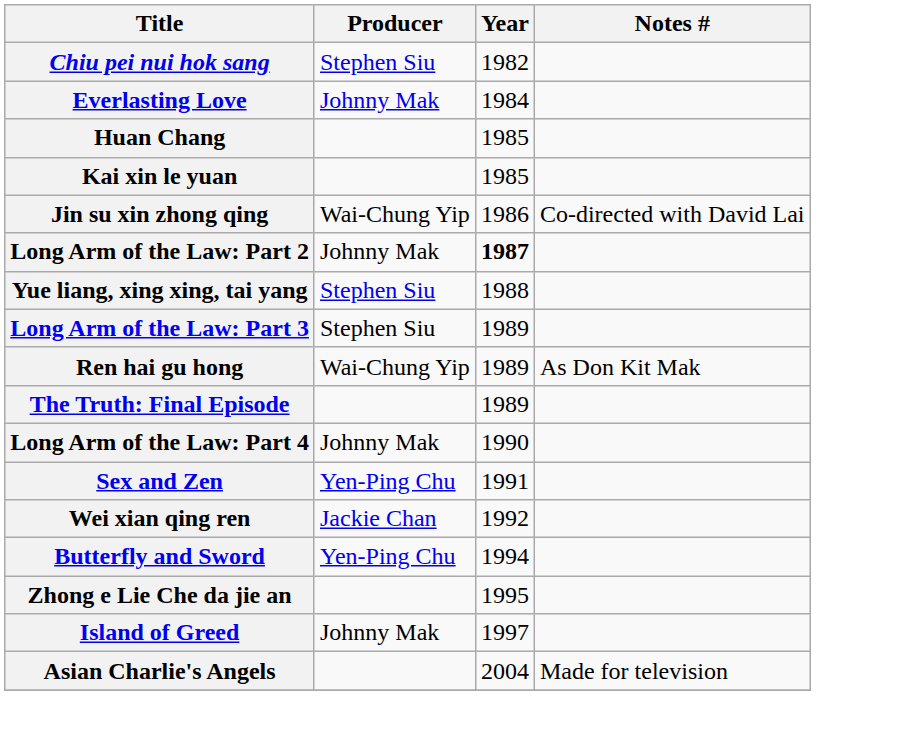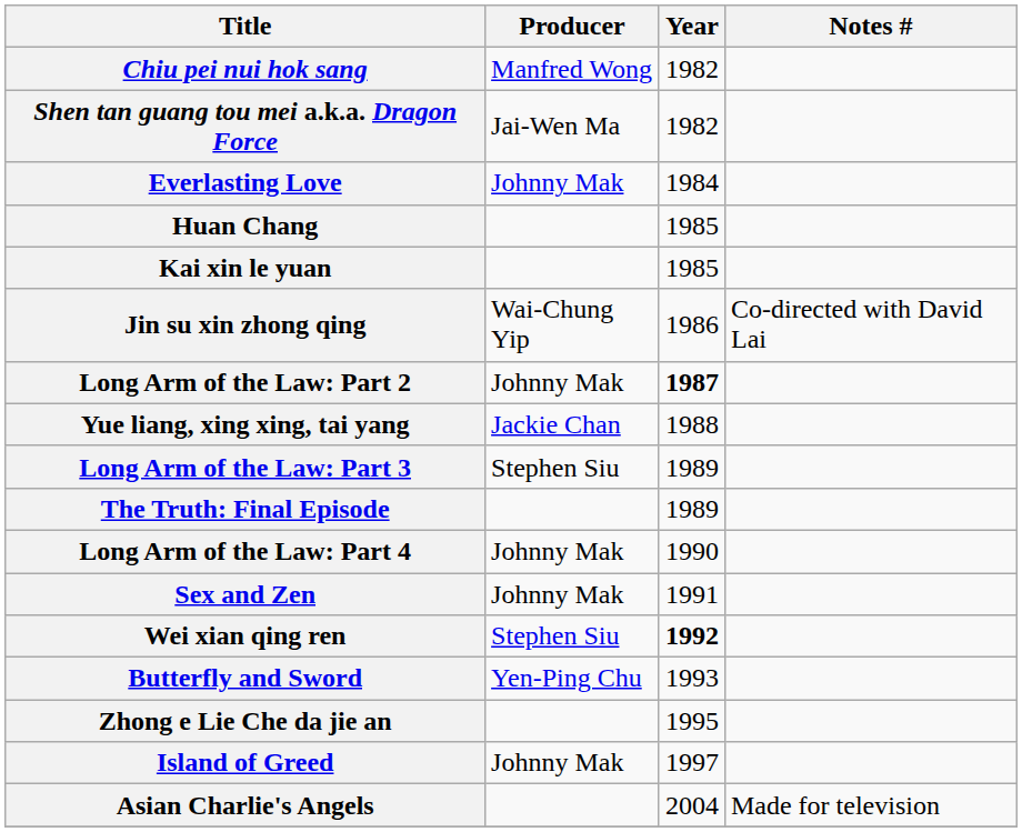Chiu pei nui hok sang | Producer: Stephen Siu -> Manfred Wong
+ row: Shen tan guang tou mei a.k.a. Dragon Force | Jai-Wen Ma | 1982
Yue liang, xing xing, tai yang | Producer: Stephen Siu -> Jackie Chan
- row: Ren hai gu hong | Wai-Chung Yip | 1989 | As Don Kit Mak
Sex and Zen | Producer: Yen-Ping Chu -> Johnny Mak
Wei xian qing ren | Producer: Jackie Chan -> Stephen Siu
Wei xian qing ren | Year: normal -> bold
Butterfly and Sword | Year: 1994 -> 1993
